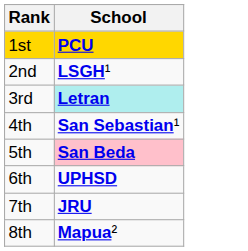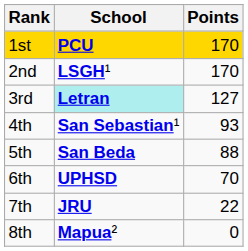+ column: Points | 170 | 170 | 127 | 93 | 88 | 70 | 22 | 0
5th | School: pink background -> no background
